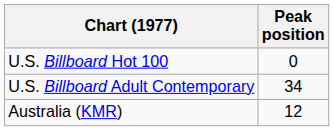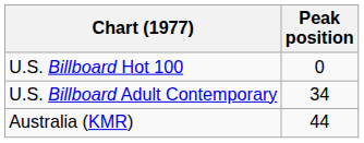Australia (KMR) | Peak position: 12 -> 44
